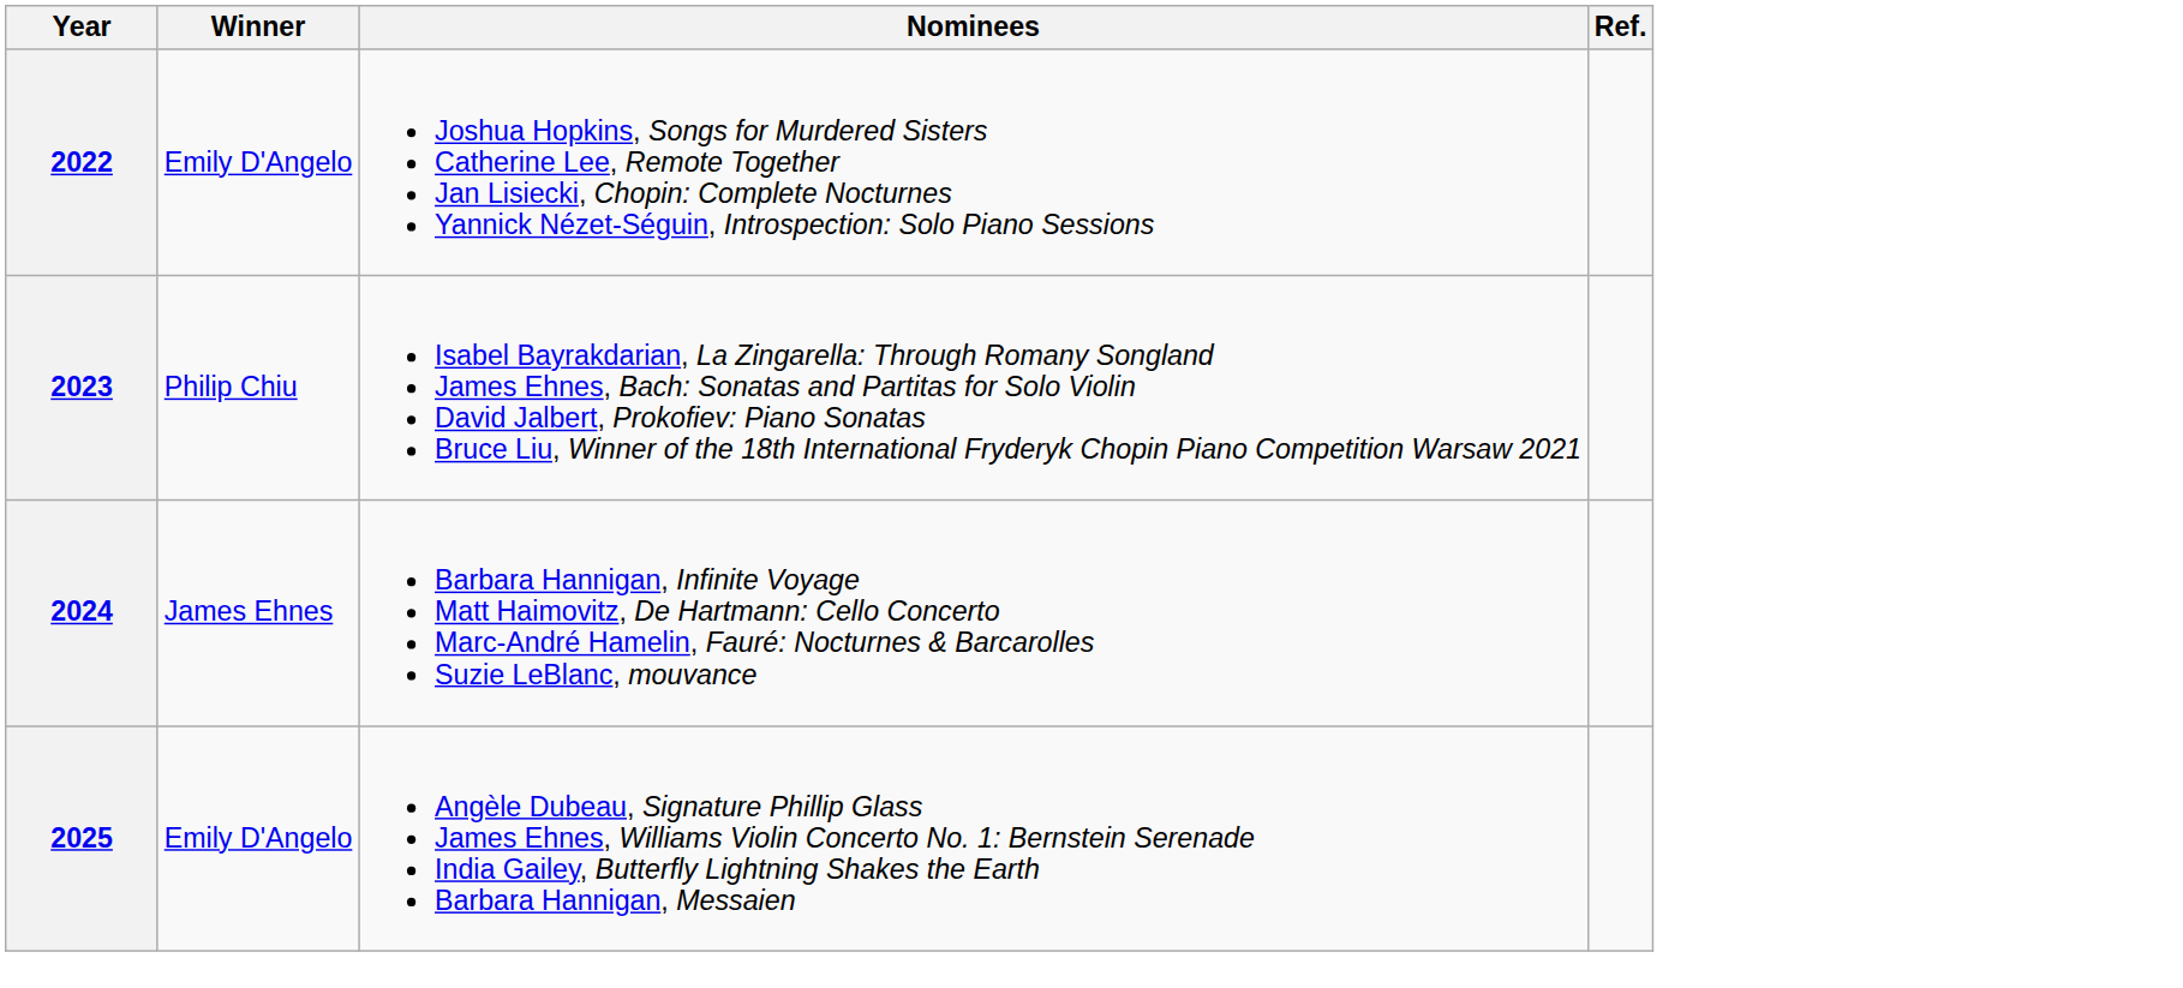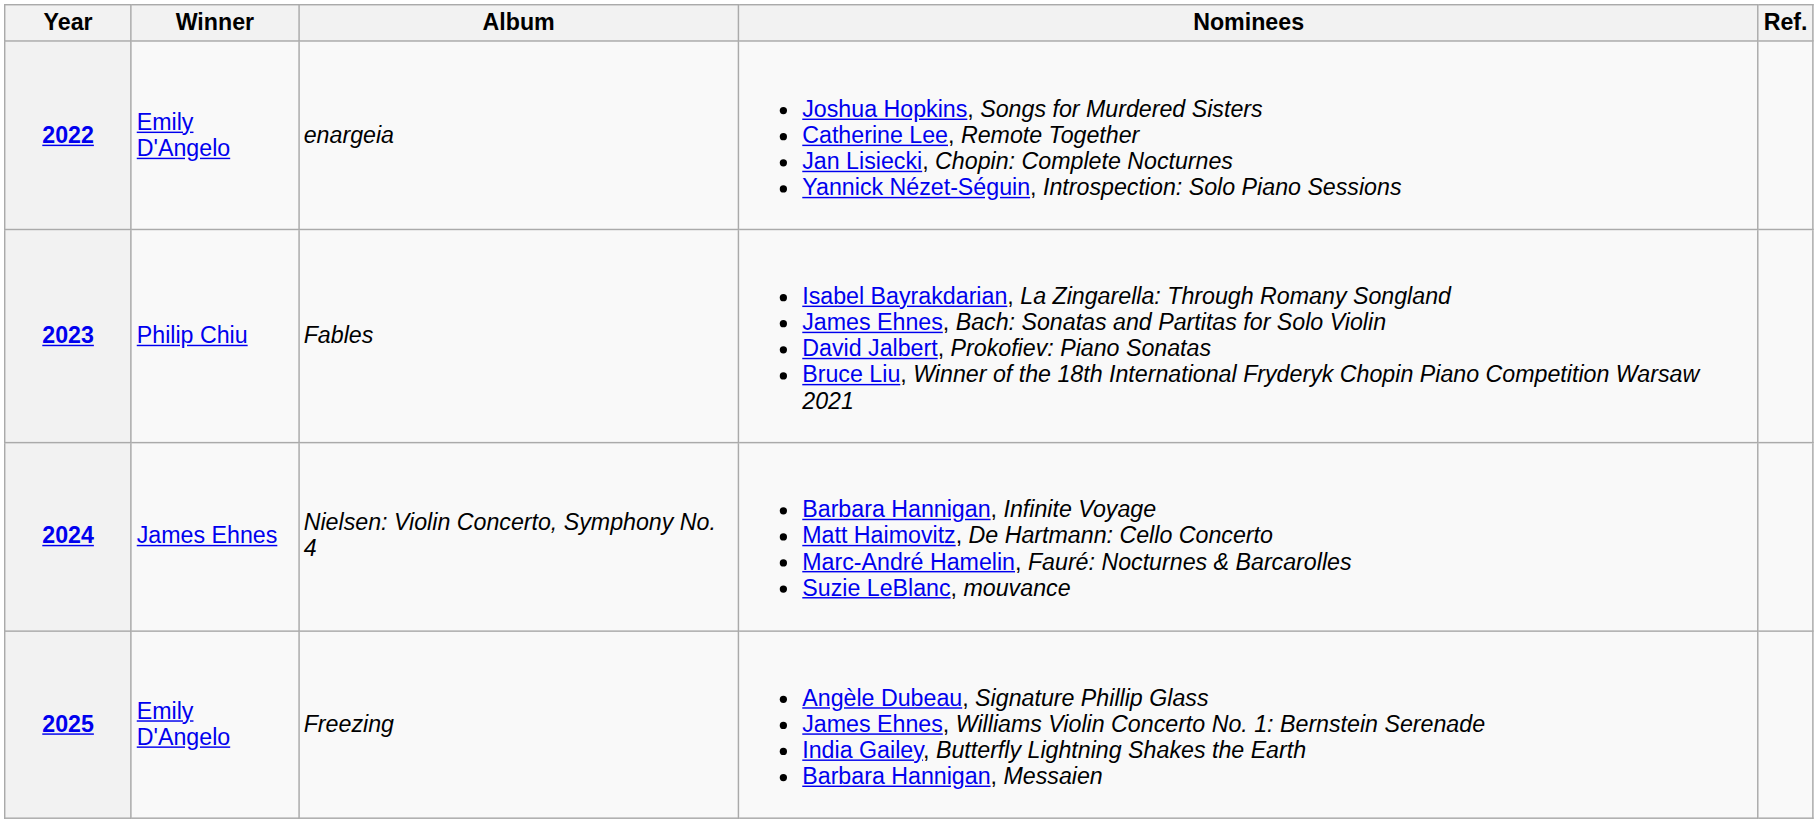+ column: Album | enargeia | Fables | Nielsen: Violin Concerto, Symphony No. 4 | Freezing
